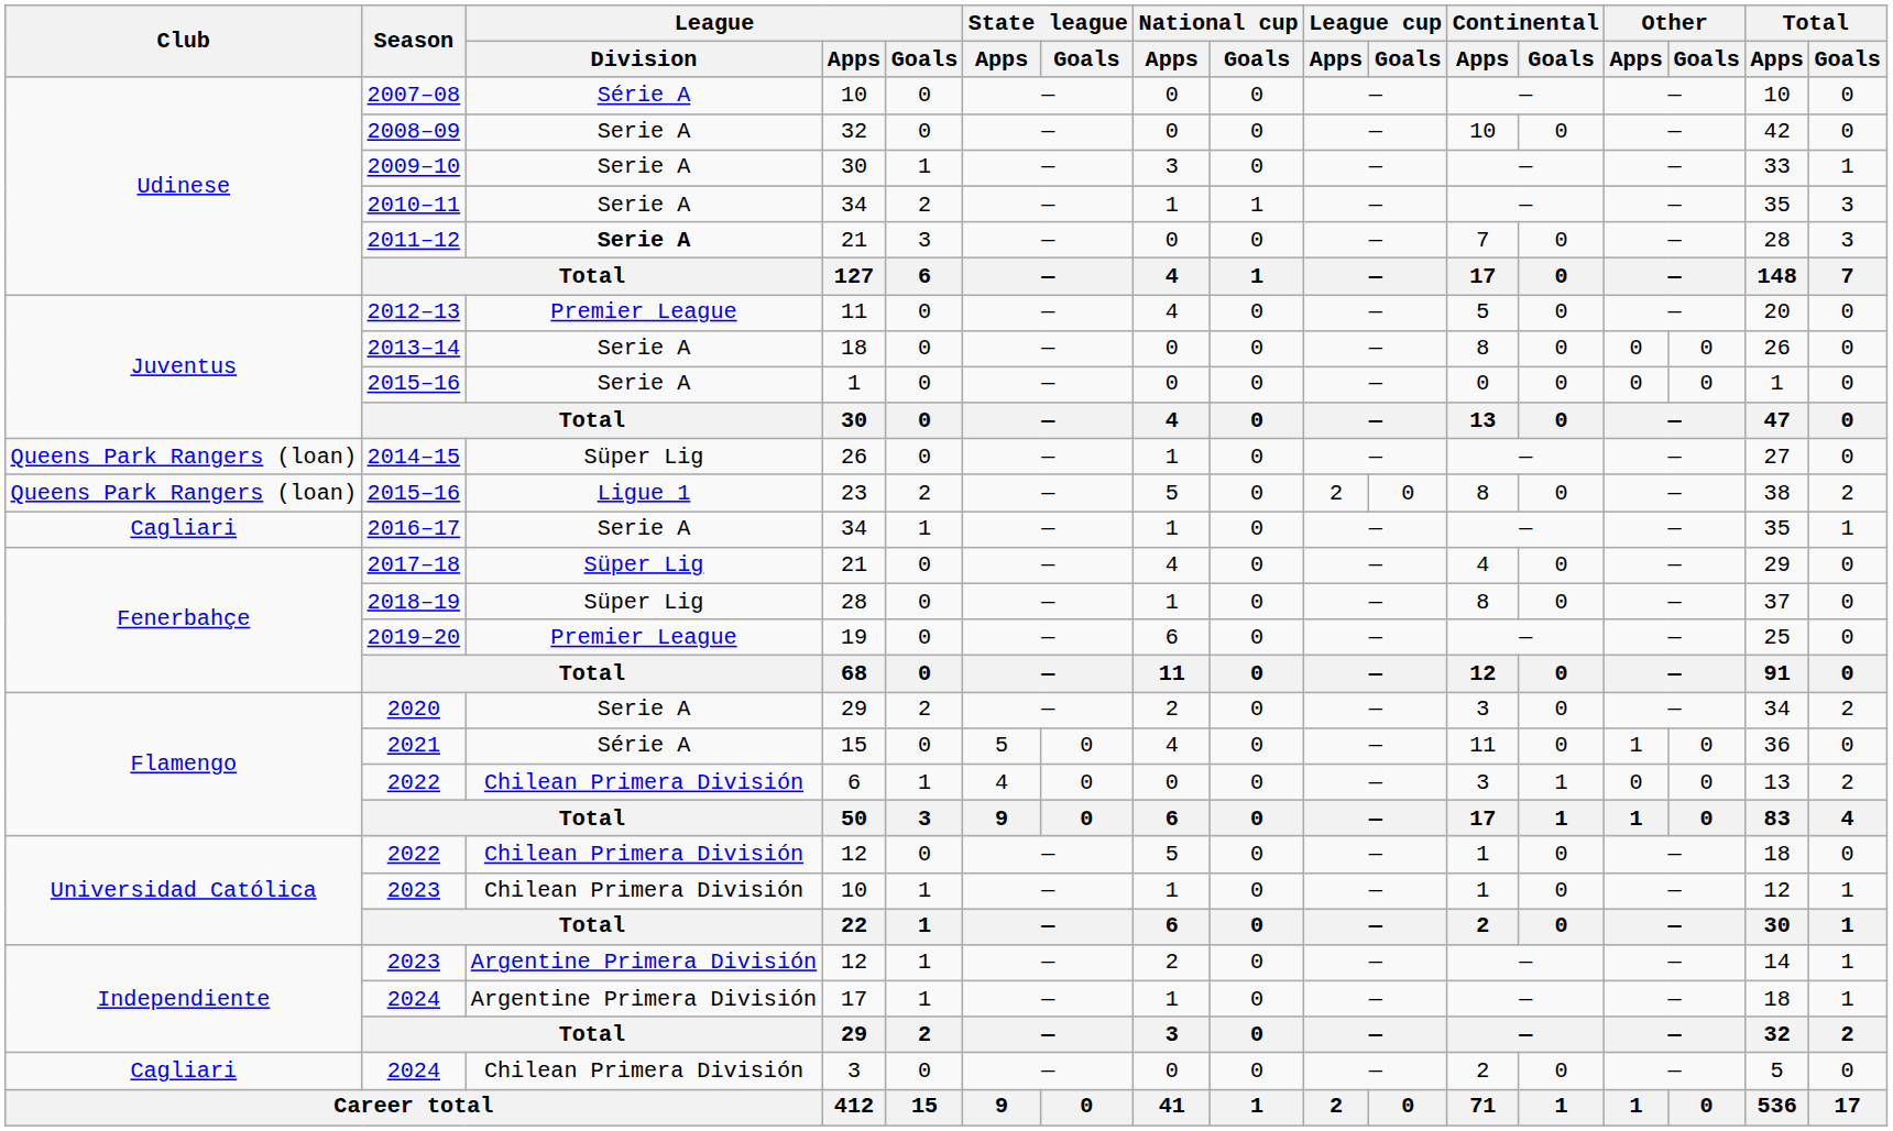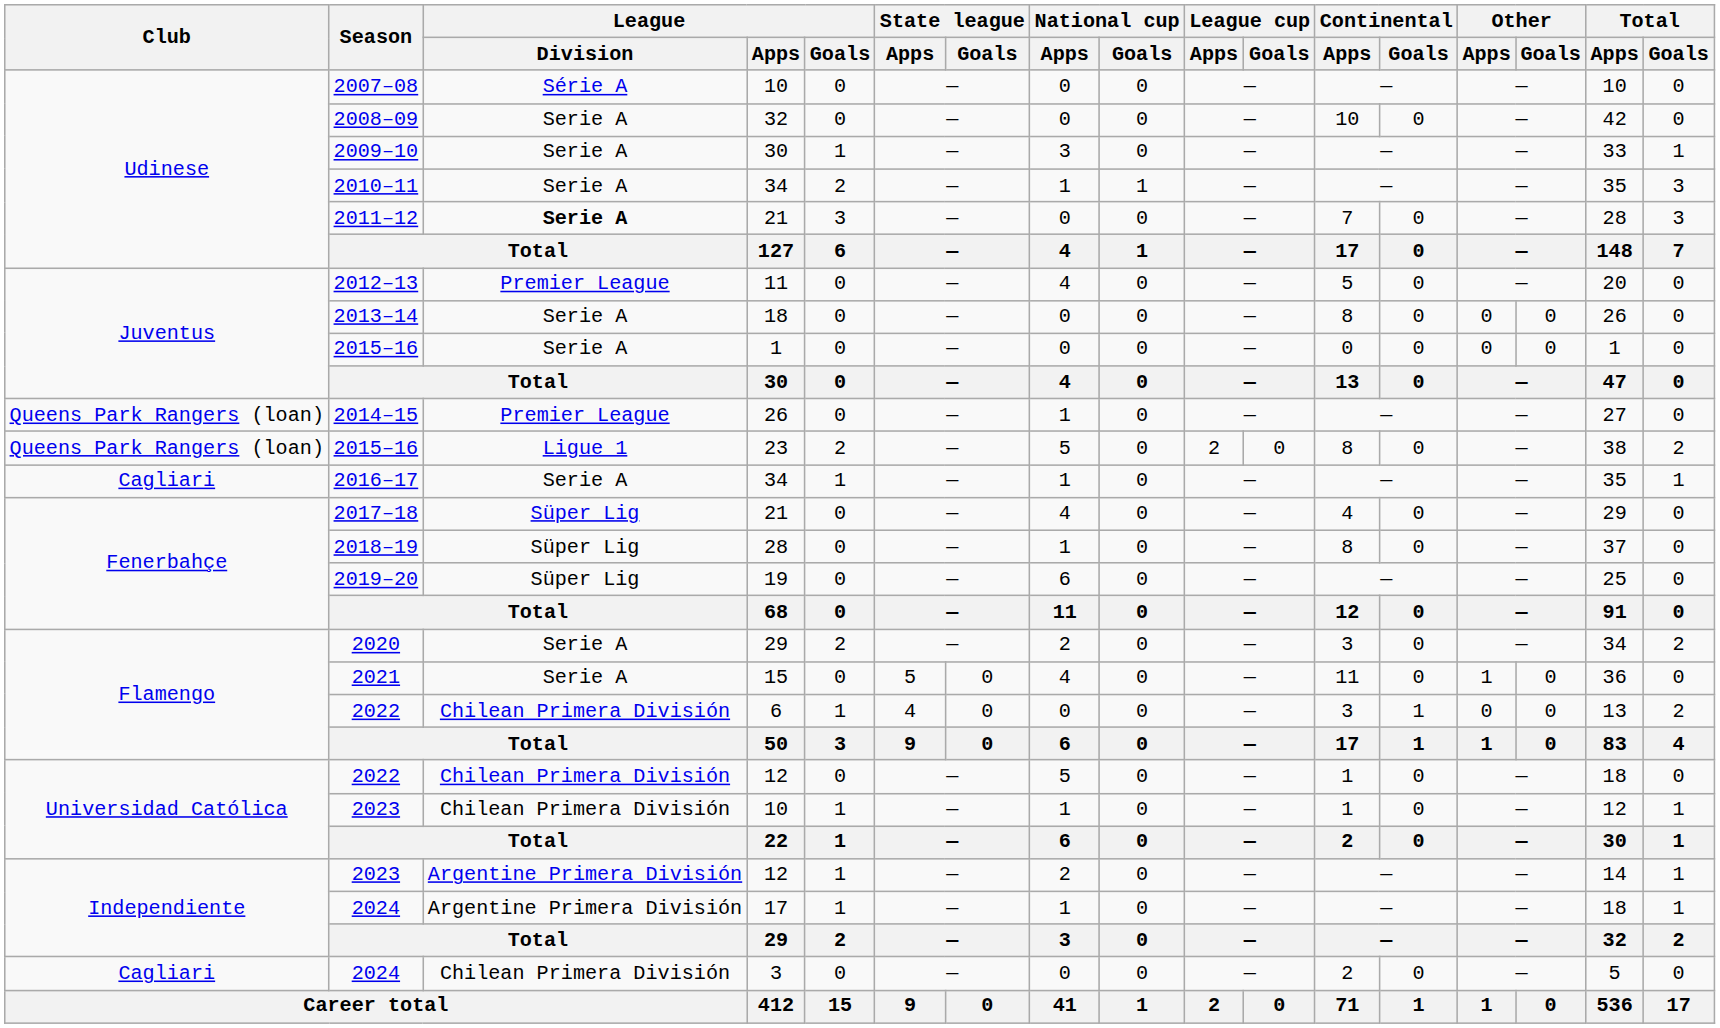2014–15 | League / Division: Süper Lig -> Premier League
2019–20 | League / Division: Premier League -> Süper Lig
2021 | League / Division: Série A -> Serie A
